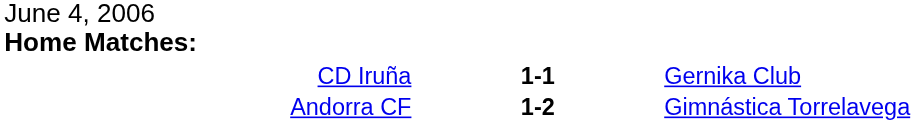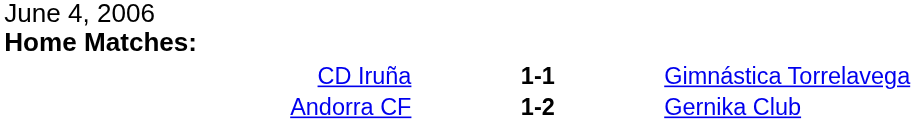CD Iruña | column 3: Gernika Club -> Gimnástica Torrelavega
Andorra CF | column 3: Gimnástica Torrelavega -> Gernika Club
